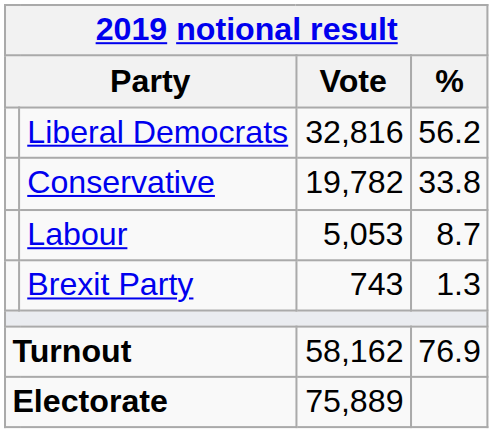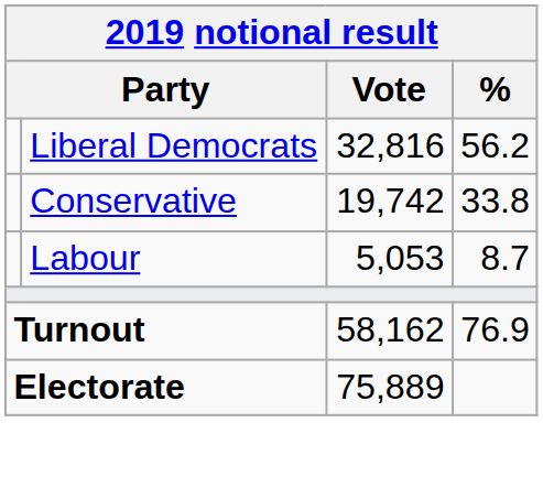Conservative | Vote: 19,782 -> 19,742
- row: Brexit Party | 743 | 1.3
